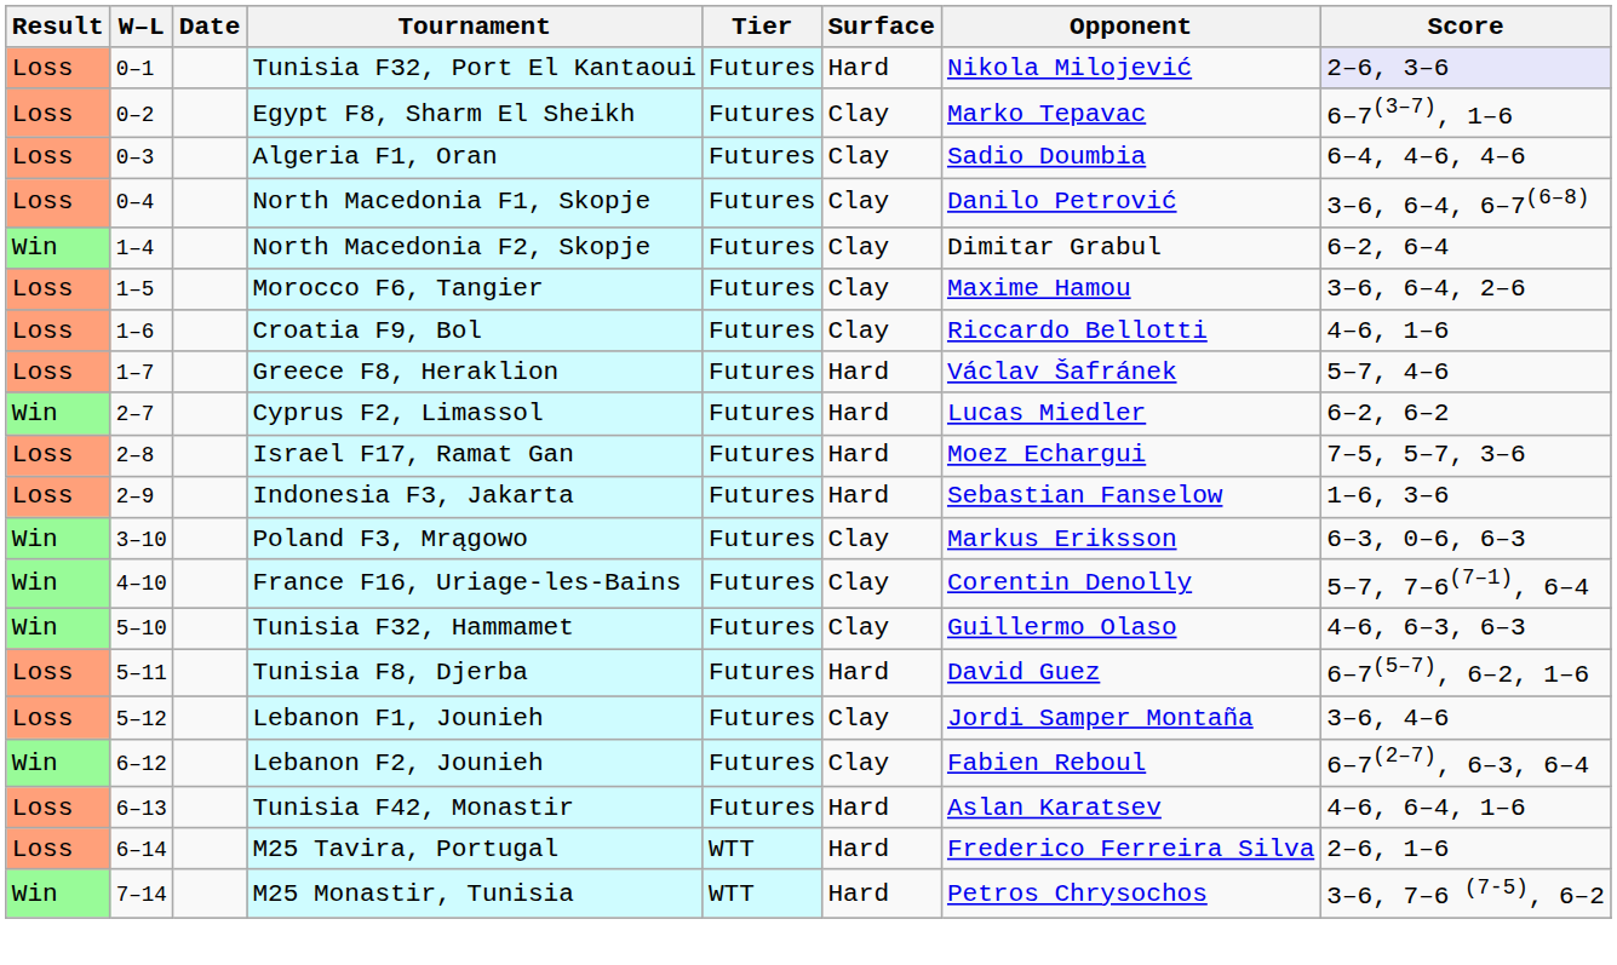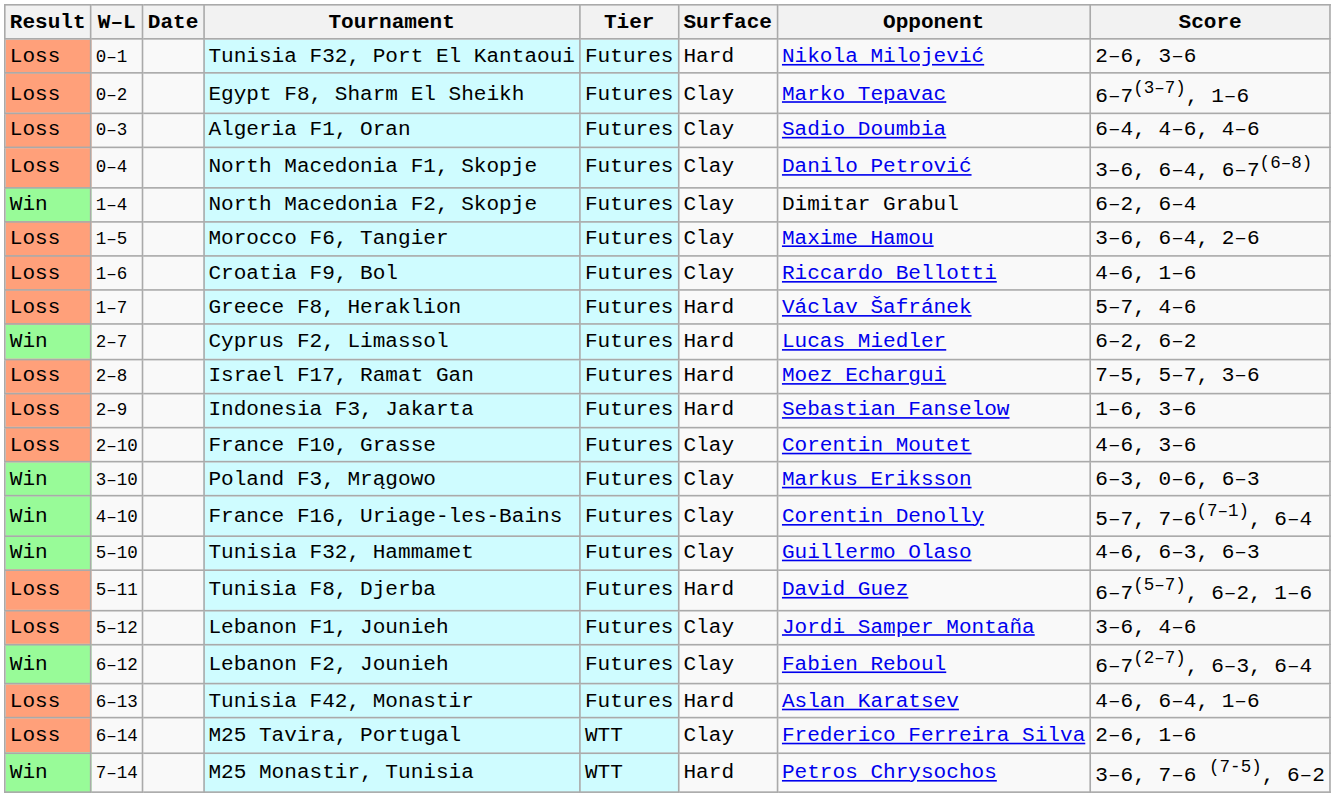Tunisia F32, Port El Kantaoui | Score: lavender background -> no background
+ row: Loss | 2–10 | France F10, Grasse | Futures | Clay | Corentin Moutet | 4–6, 3–6
M25 Tavira, Portugal | Surface: Hard -> Clay
